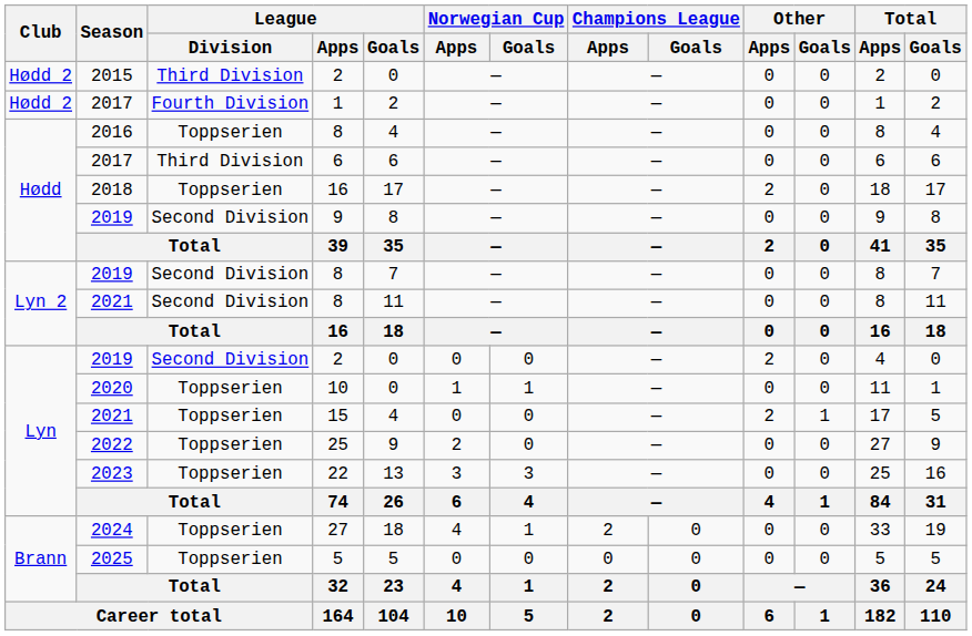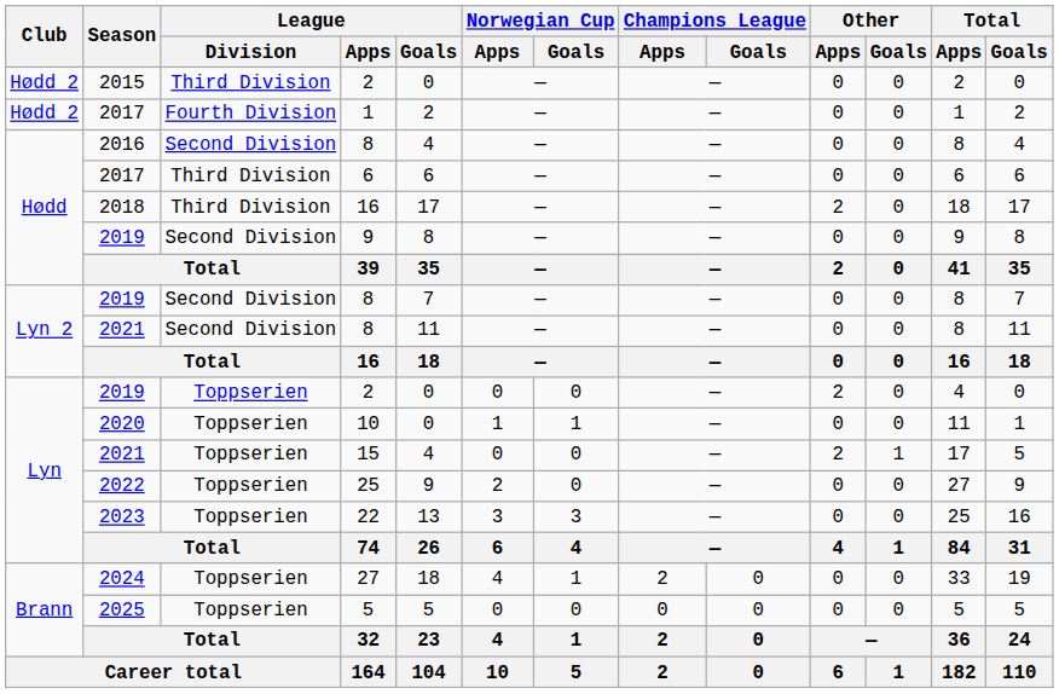2016 / 8 | League / Division: Toppserien -> Second Division
2018 / 16 | League / Division: Toppserien -> Third Division
2019 / 2 | League / Division: Second Division -> Toppserien
